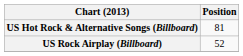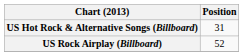US Hot Rock & Alternative Songs (Billboard) | Position: 81 -> 31
